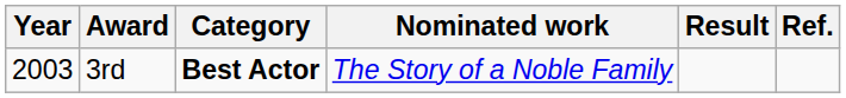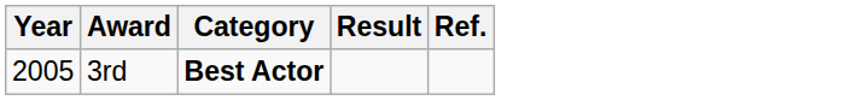- column: Nominated work | The Story of a Noble Family
3rd | Year: 2003 -> 2005
